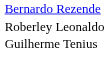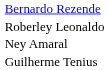+ row: Ney Amaral
